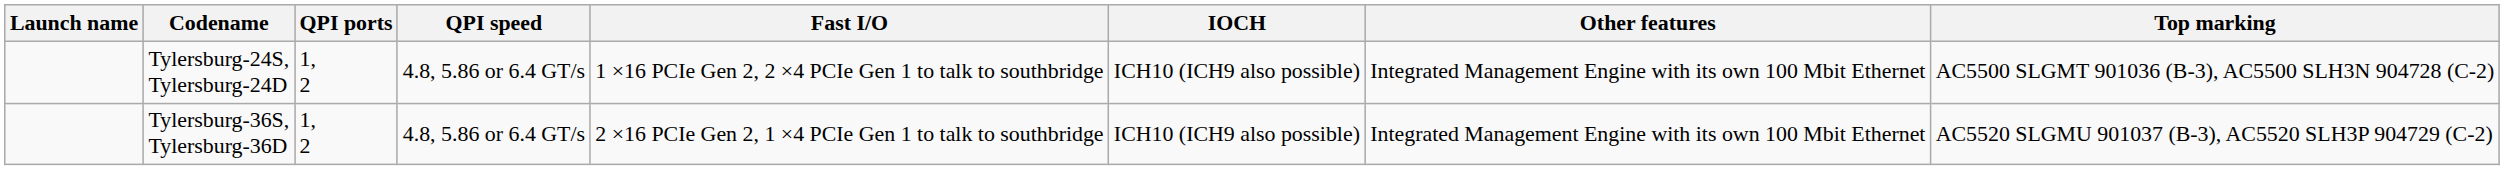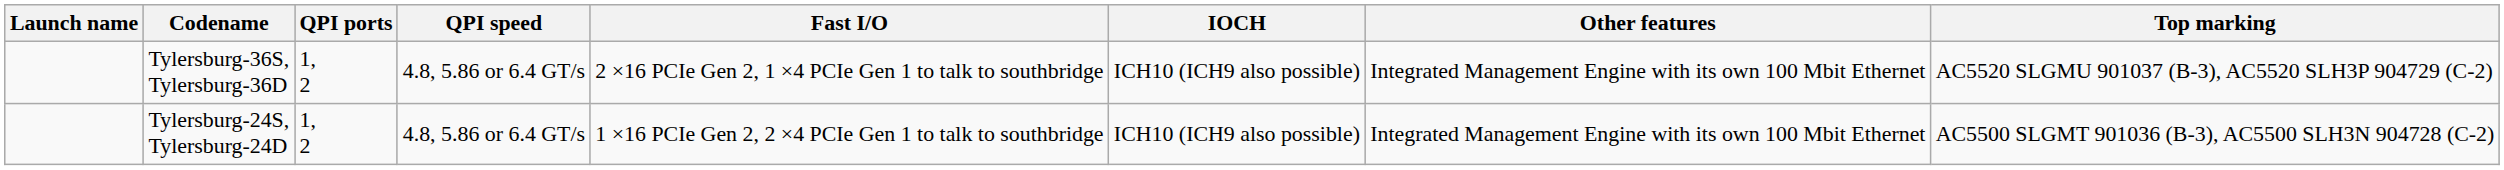rows swapped: Tylersburg-24S, Tylersburg-24D <-> Tylersburg-36S, Tylersburg-36D
